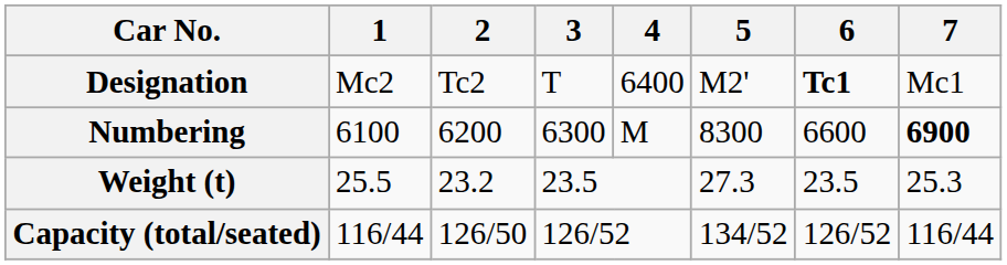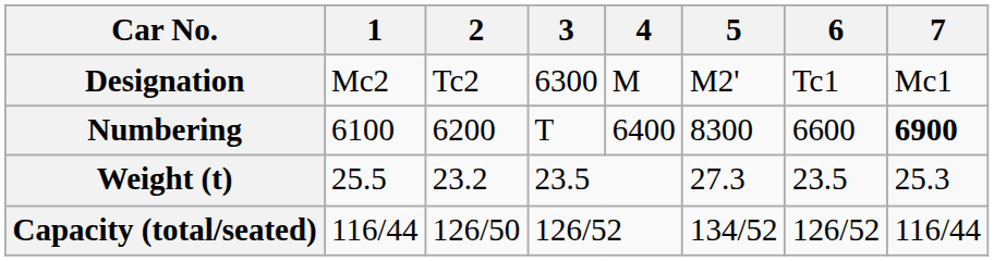Designation | 3: T -> 6300
Designation | 4: 6400 -> M
Designation | 6: bold -> normal
Numbering | 3: 6300 -> T
Numbering | 4: M -> 6400
